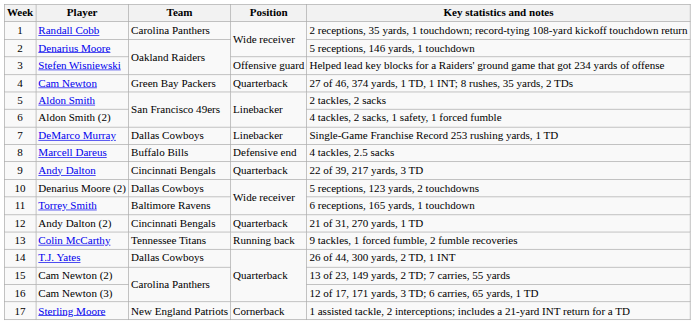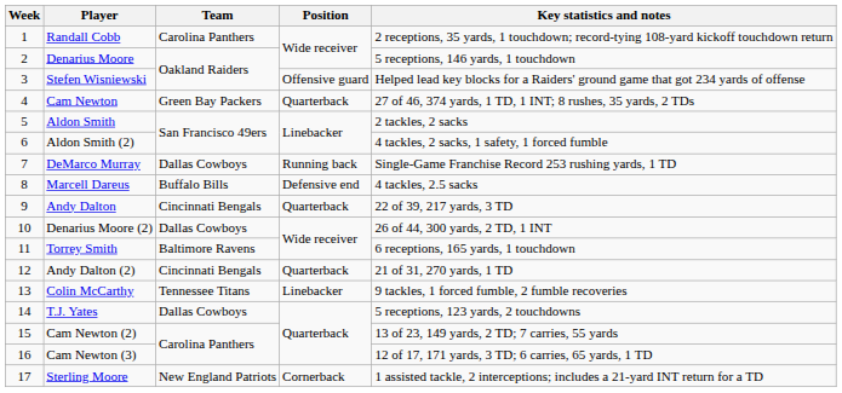DeMarco Murray | Position: Linebacker -> Running back
Denarius Moore (2) | Key statistics and notes: 5 receptions, 123 yards, 2 touchdowns -> 26 of 44, 300 yards, 2 TD, 1 INT
Colin McCarthy | Position: Running back -> Linebacker
T.J. Yates | Key statistics and notes: 26 of 44, 300 yards, 2 TD, 1 INT -> 5 receptions, 123 yards, 2 touchdowns
